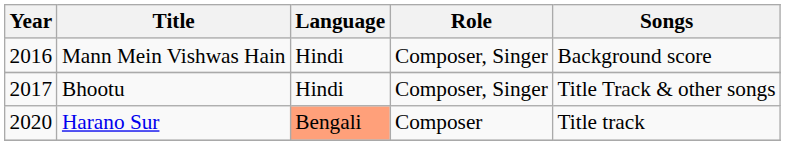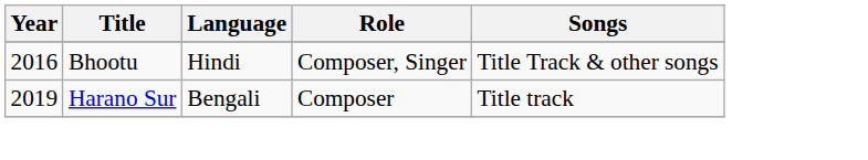- row: 2016 | Mann Mein Vishwas Hain | Hindi | Composer, Singer | Background score
Bhootu | Year: 2017 -> 2016
Harano Sur | Year: 2020 -> 2019
Harano Sur | Language: lightsalmon background -> no background
